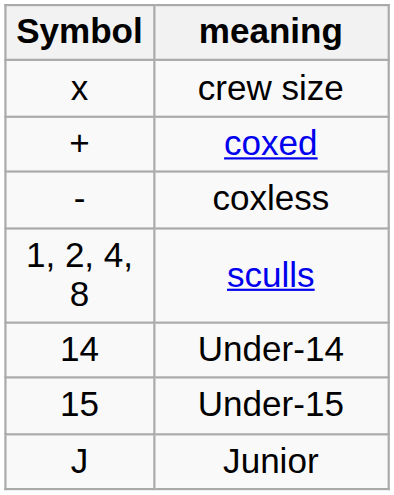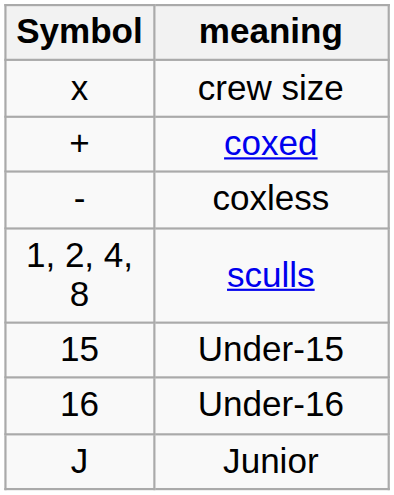- row: 14 | Under-14
+ row: 16 | Under-16
